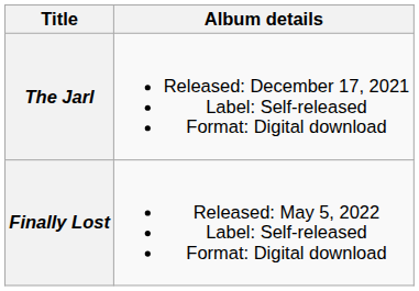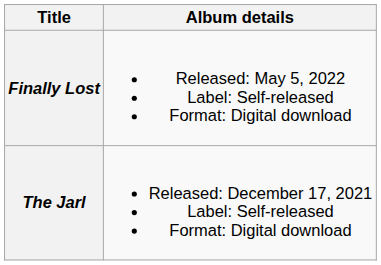rows swapped: The Jarl <-> Finally Lost
